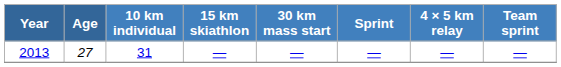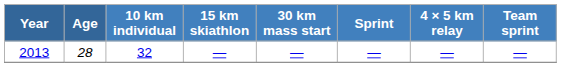2013 | Age: 27 -> 28
2013 | 10 km individual: 31 -> 32
